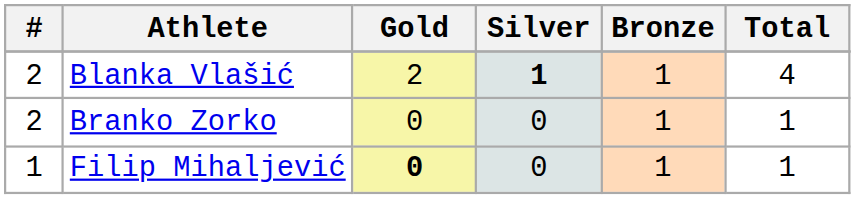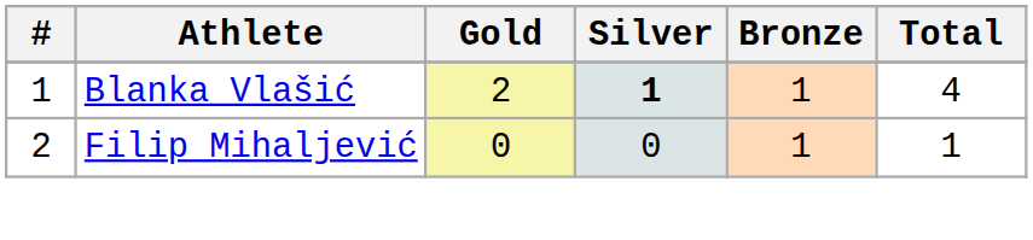Blanka Vlašić | #: 2 -> 1
- row: 2 | Branko Zorko | 0 | 0 | 1 | 1
Filip Mihaljević | #: 1 -> 2
Filip Mihaljević | Gold: bold -> normal
